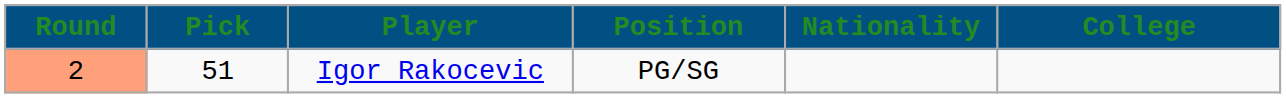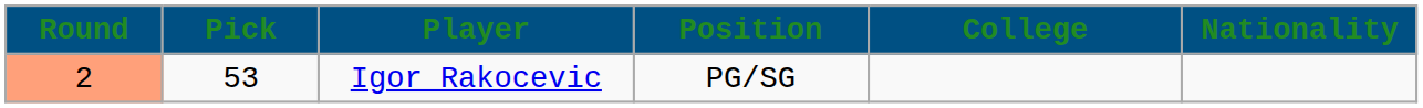columns swapped: Nationality <-> College
Igor Rakocevic | Pick: 51 -> 53
